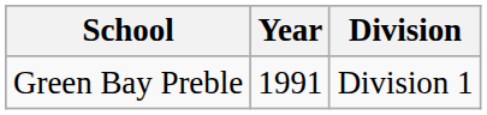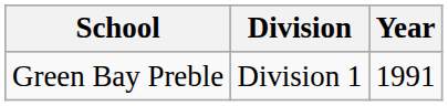columns swapped: Year <-> Division
